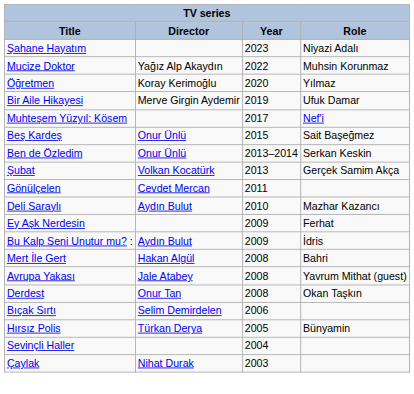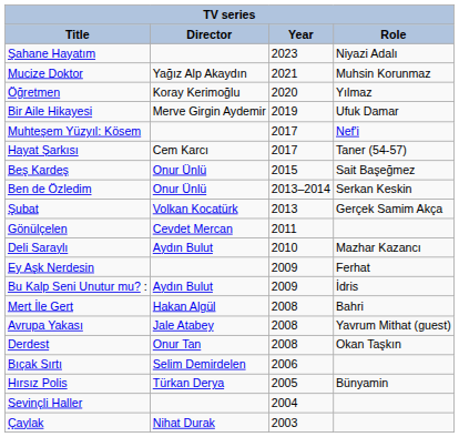Mucize Doktor | Year: 2022 -> 2021
+ row: Hayat Şarkısı | Cem Karcı | 2017 | Taner (54-57)
